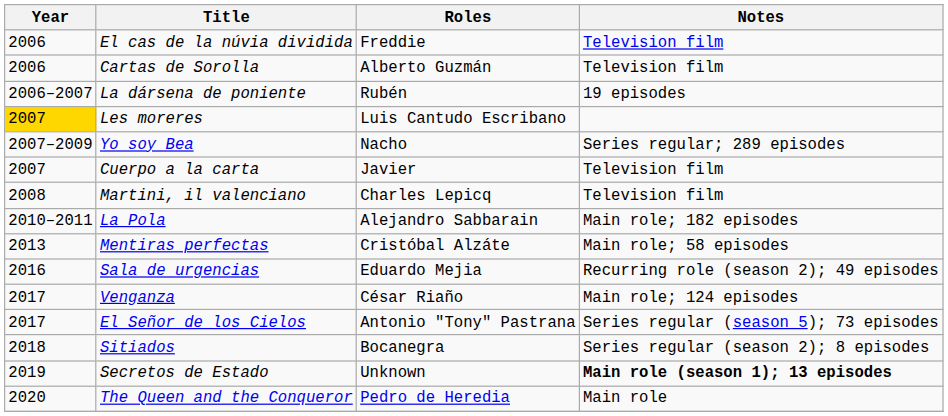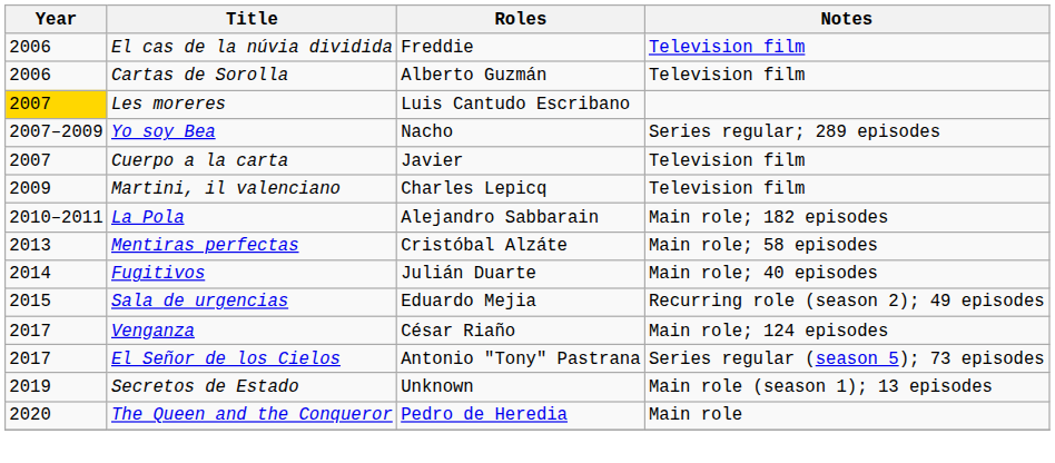- row: 2006–2007 | La dársena de poniente | Rubén | 19 episodes
Martini, il valenciano | Year: 2008 -> 2009
+ row: 2014 | Fugitivos | Julián Duarte | Main role; 40 episodes
Sala de urgencias | Year: 2016 -> 2015
- row: 2018 | Sitiados | Bocanegra | Series regular (season 2); 8 episodes
Secretos de Estado | Notes: bold -> normal
